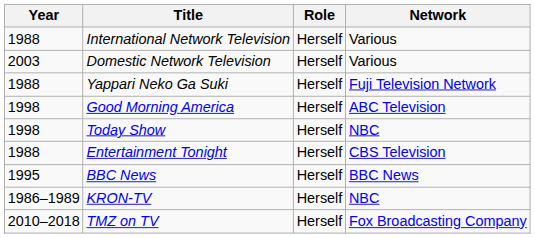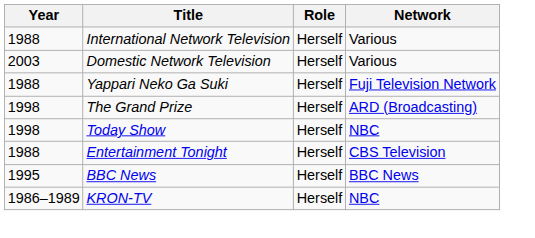+ row: 1998 | The Grand Prize | Herself | ARD (Broadcasting)
- row: 1998 | Good Morning America | Herself | ABC Television
- row: 2010–2018 | TMZ on TV | Herself | Fox Broadcasting Company
